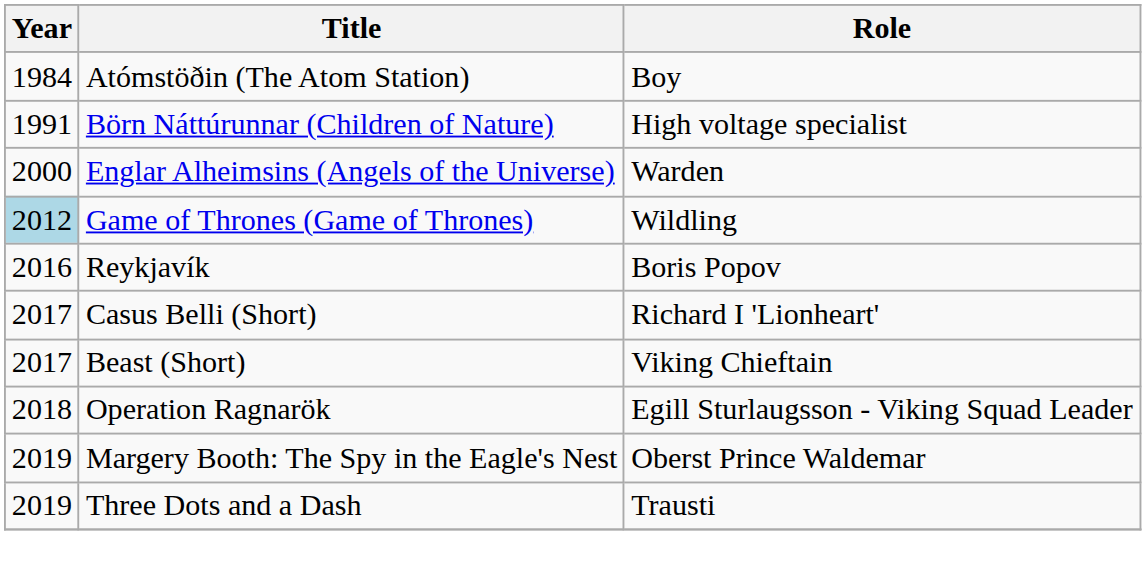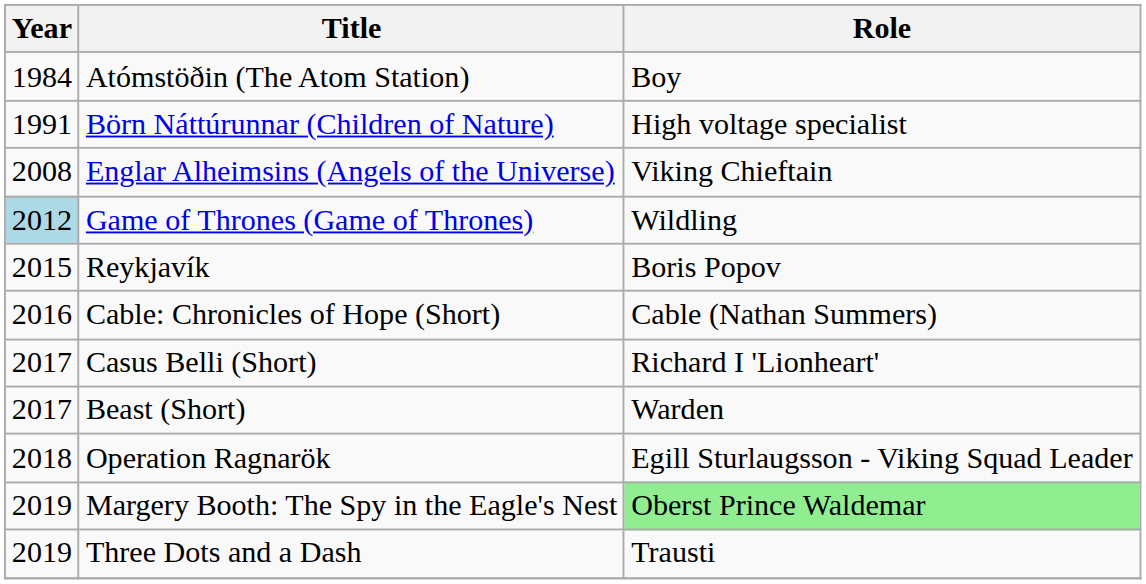Englar Alheimsins (Angels of the Universe) | Year: 2000 -> 2008
Englar Alheimsins (Angels of the Universe) | Role: Warden -> Viking Chieftain
Reykjavík | Year: 2016 -> 2015
+ row: 2016 | Cable: Chronicles of Hope (Short) | Cable (Nathan Summers)
Beast (Short) | Role: Viking Chieftain -> Warden
Margery Booth: The Spy in the Eagle's Nest | Role: no background -> lightgreen background
